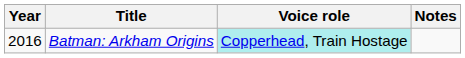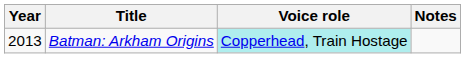Batman: Arkham Origins | Year: 2016 -> 2013
